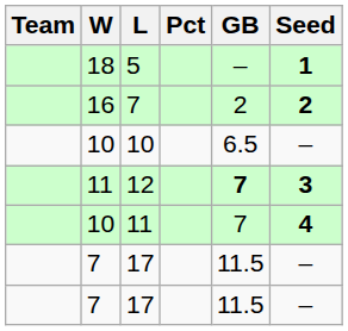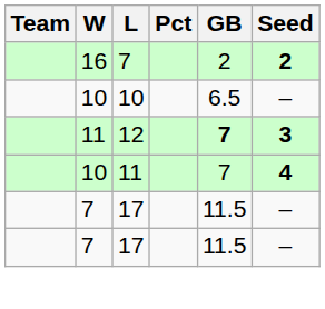- row: 18 | 5 | – | 1
